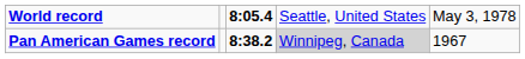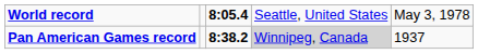Pan American Games record | column 5: 1967 -> 1937
